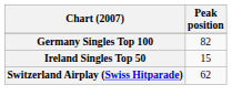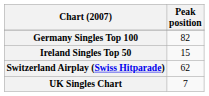+ row: UK Singles Chart | 7
